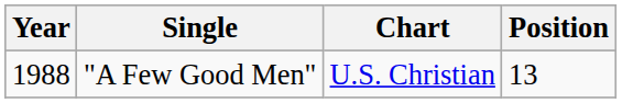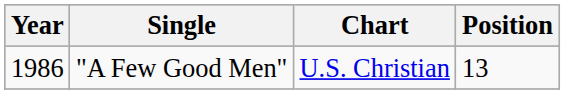"A Few Good Men" | Year: 1988 -> 1986
